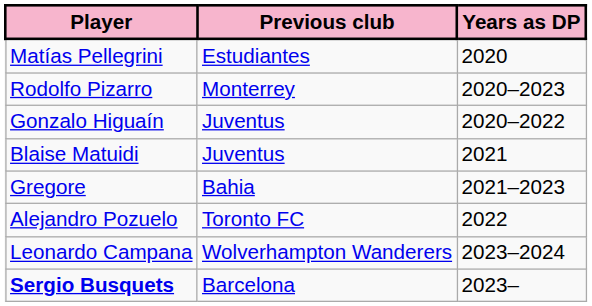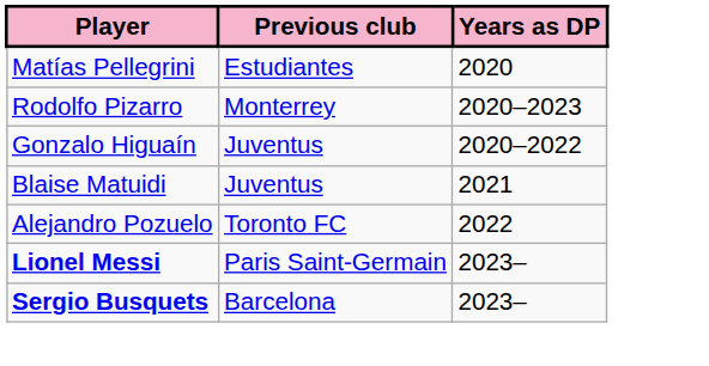- row: Gregore | Bahia | 2021–2023
- row: Leonardo Campana | Wolverhampton Wanderers | 2023–2024
+ row: Lionel Messi | Paris Saint-Germain | 2023–
